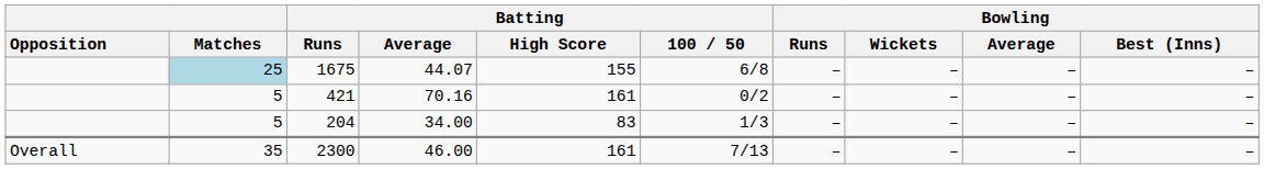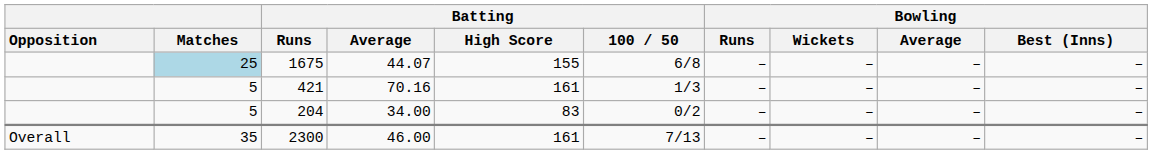421 | Batting / 100 / 50: 0/2 -> 1/3
204 | Batting / 100 / 50: 1/3 -> 0/2
